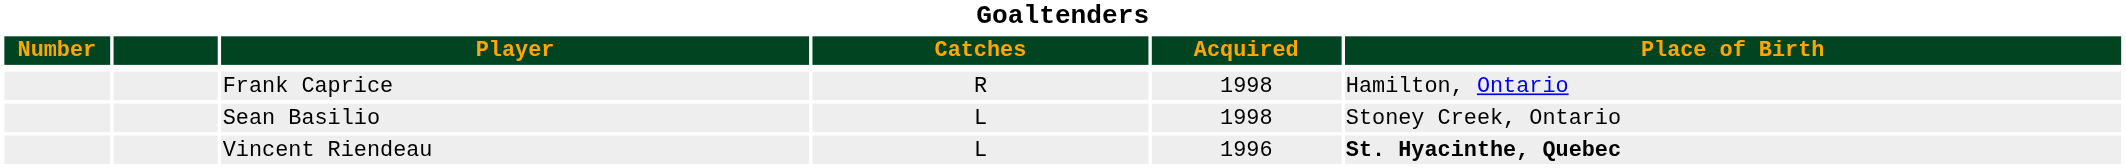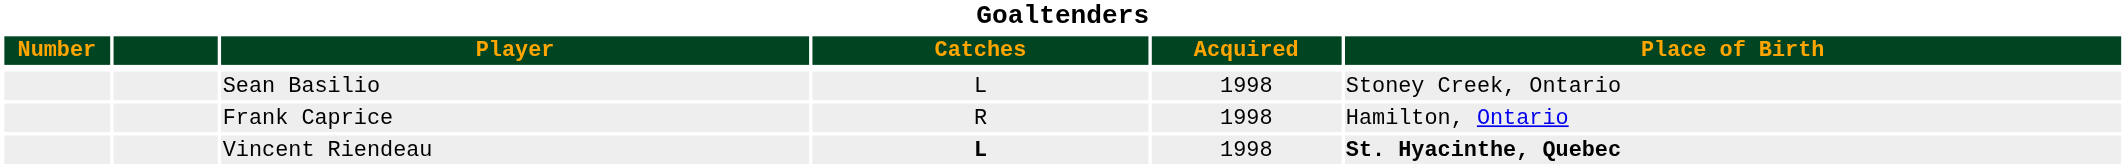rows swapped: Frank Caprice <-> Sean Basilio
Vincent Riendeau | Catches: normal -> bold
Vincent Riendeau | Acquired: 1996 -> 1998
